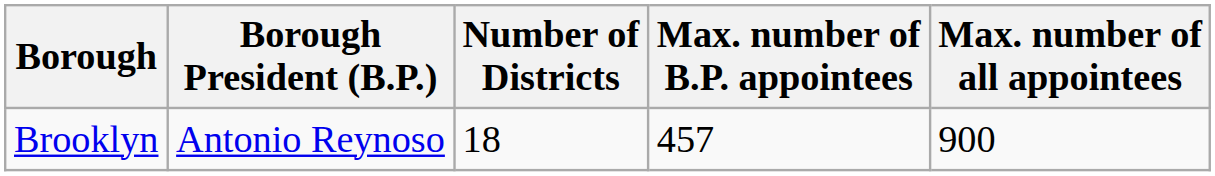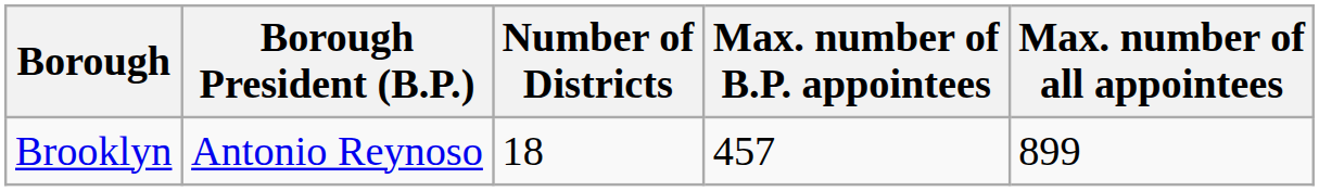Brooklyn | Max. number of all appointees: 900 -> 899
